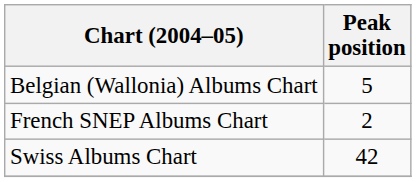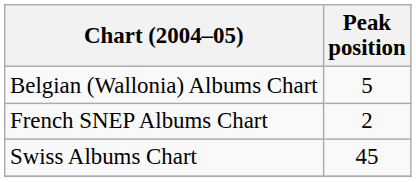Swiss Albums Chart | Peak position: 42 -> 45
